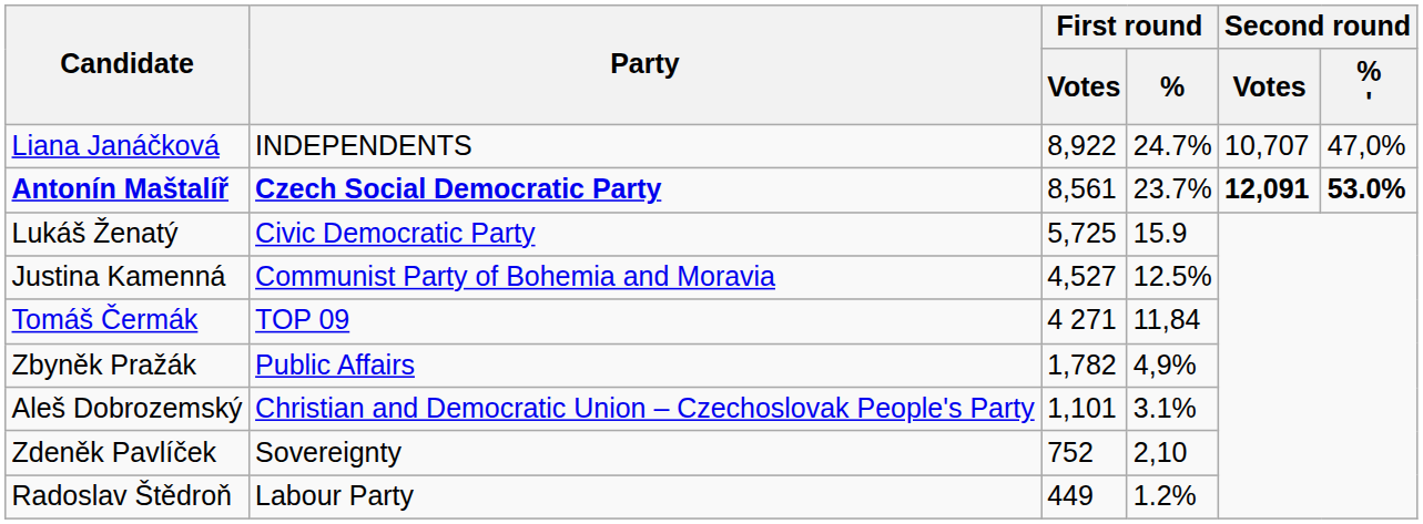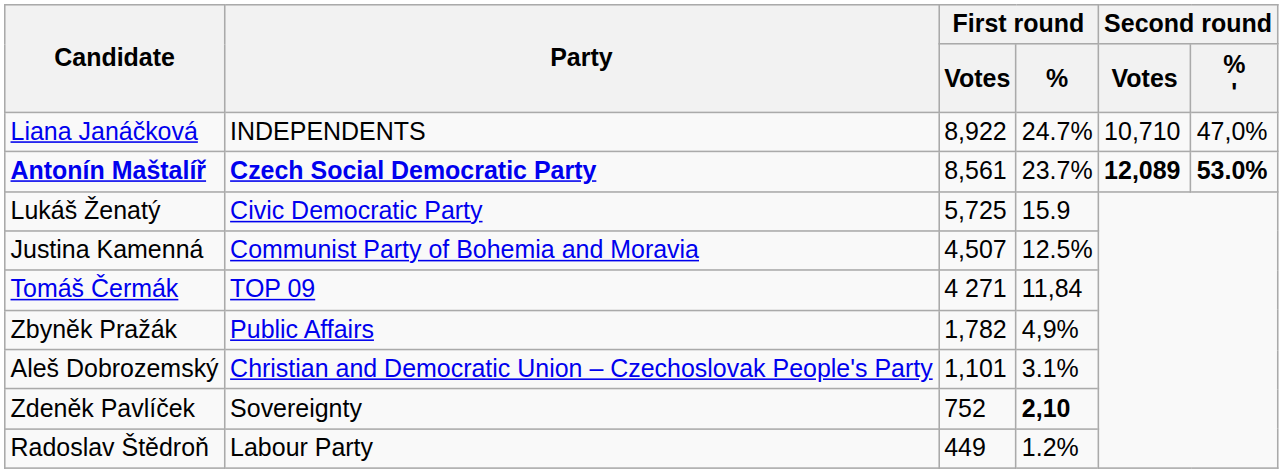Liana Janáčková | Second round / Votes: 10,707 -> 10,710
Antonín Maštalíř | Second round / Votes: 12,091 -> 12,089
Justina Kamenná | First round / Votes: 4,527 -> 4,507
Zdeněk Pavlíček | First round / %: normal -> bold
